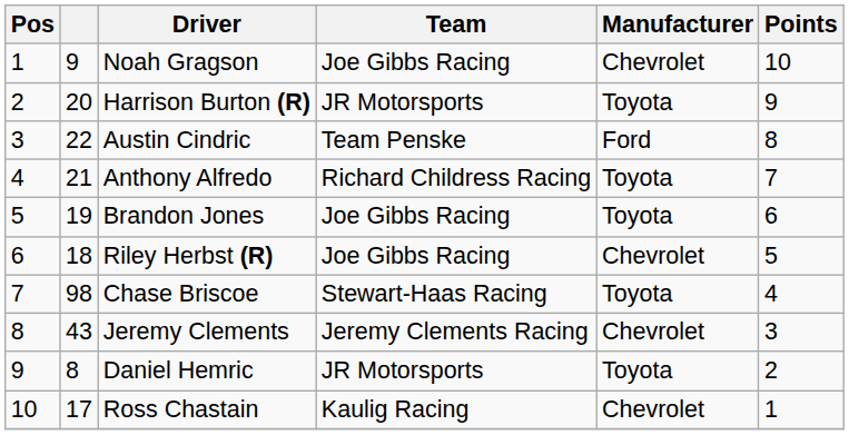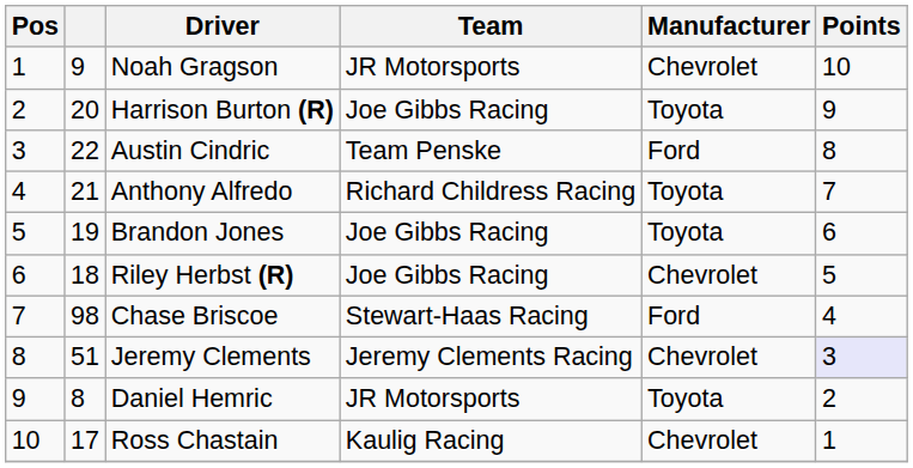Noah Gragson | Team: Joe Gibbs Racing -> JR Motorsports
Harrison Burton (R) | Team: JR Motorsports -> Joe Gibbs Racing
Chase Briscoe | Manufacturer: Toyota -> Ford
Jeremy Clements | column 2: 43 -> 51
Jeremy Clements | Points: no background -> lavender background
